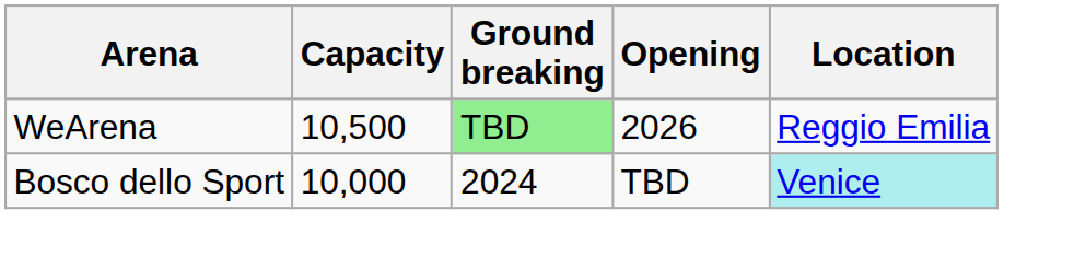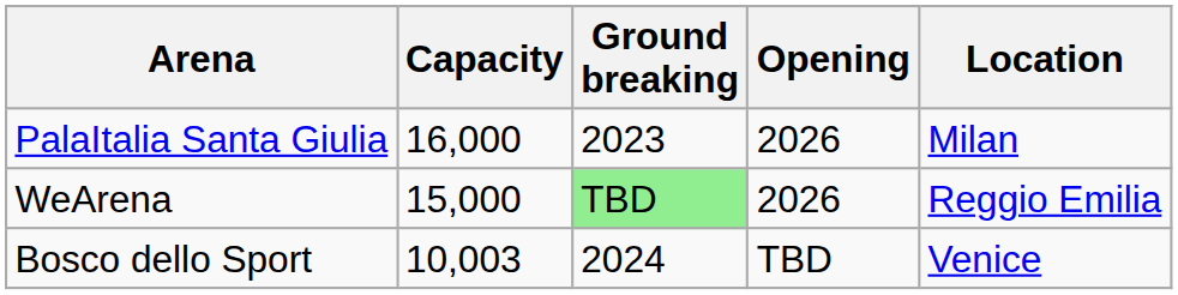+ row: PalaItalia Santa Giulia | 16,000 | 2023 | 2026 | Milan
WeArena | Capacity: 10,500 -> 15,000
Bosco dello Sport | Capacity: 10,000 -> 10,003
Bosco dello Sport | Location: paleturquoise background -> no background
